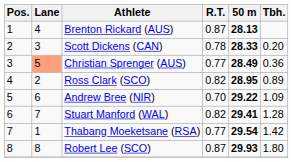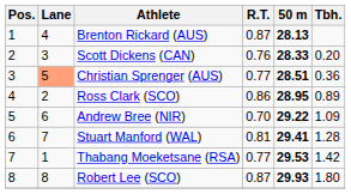Scott Dickens (CAN) | R.T.: 0.78 -> 0.76
Christian Sprenger (AUS) | 50 m: 28.49 -> 28.51
Ross Clark (SCO) | R.T.: 0.82 -> 0.86
Stuart Manford (WAL) | R.T.: 0.82 -> 0.81
Thabang Moeketsane (RSA) | 50 m: 29.54 -> 29.53
